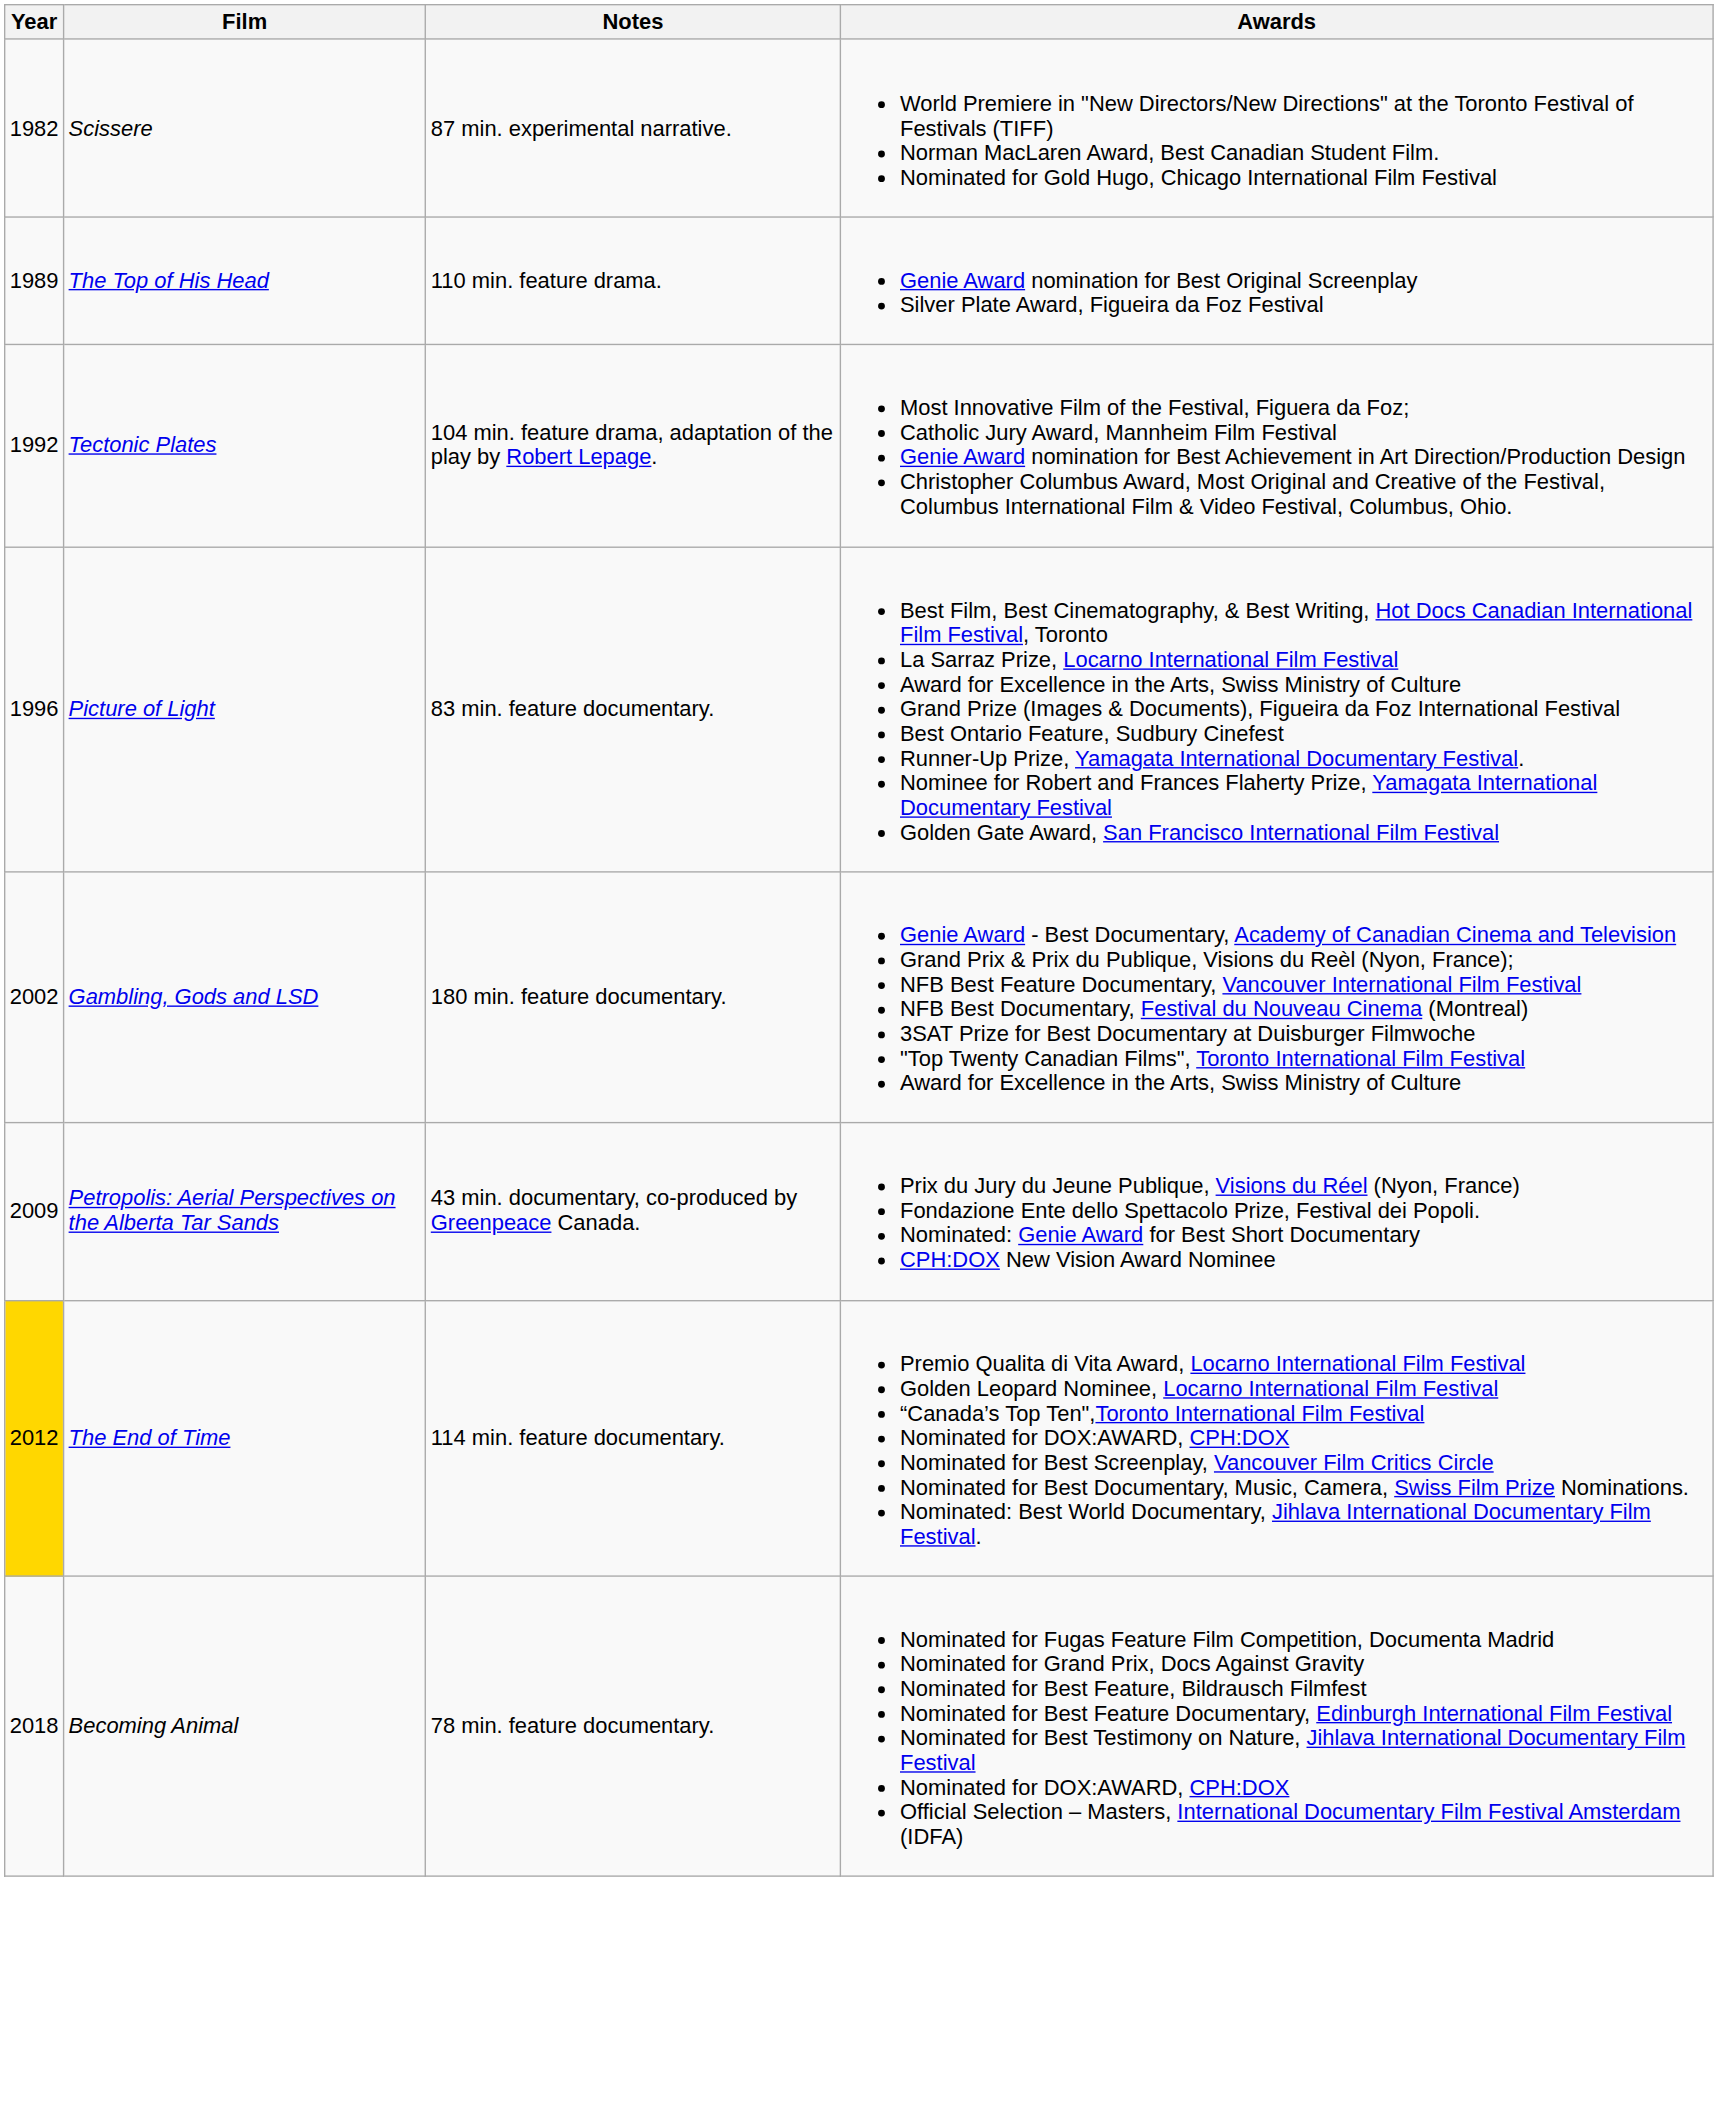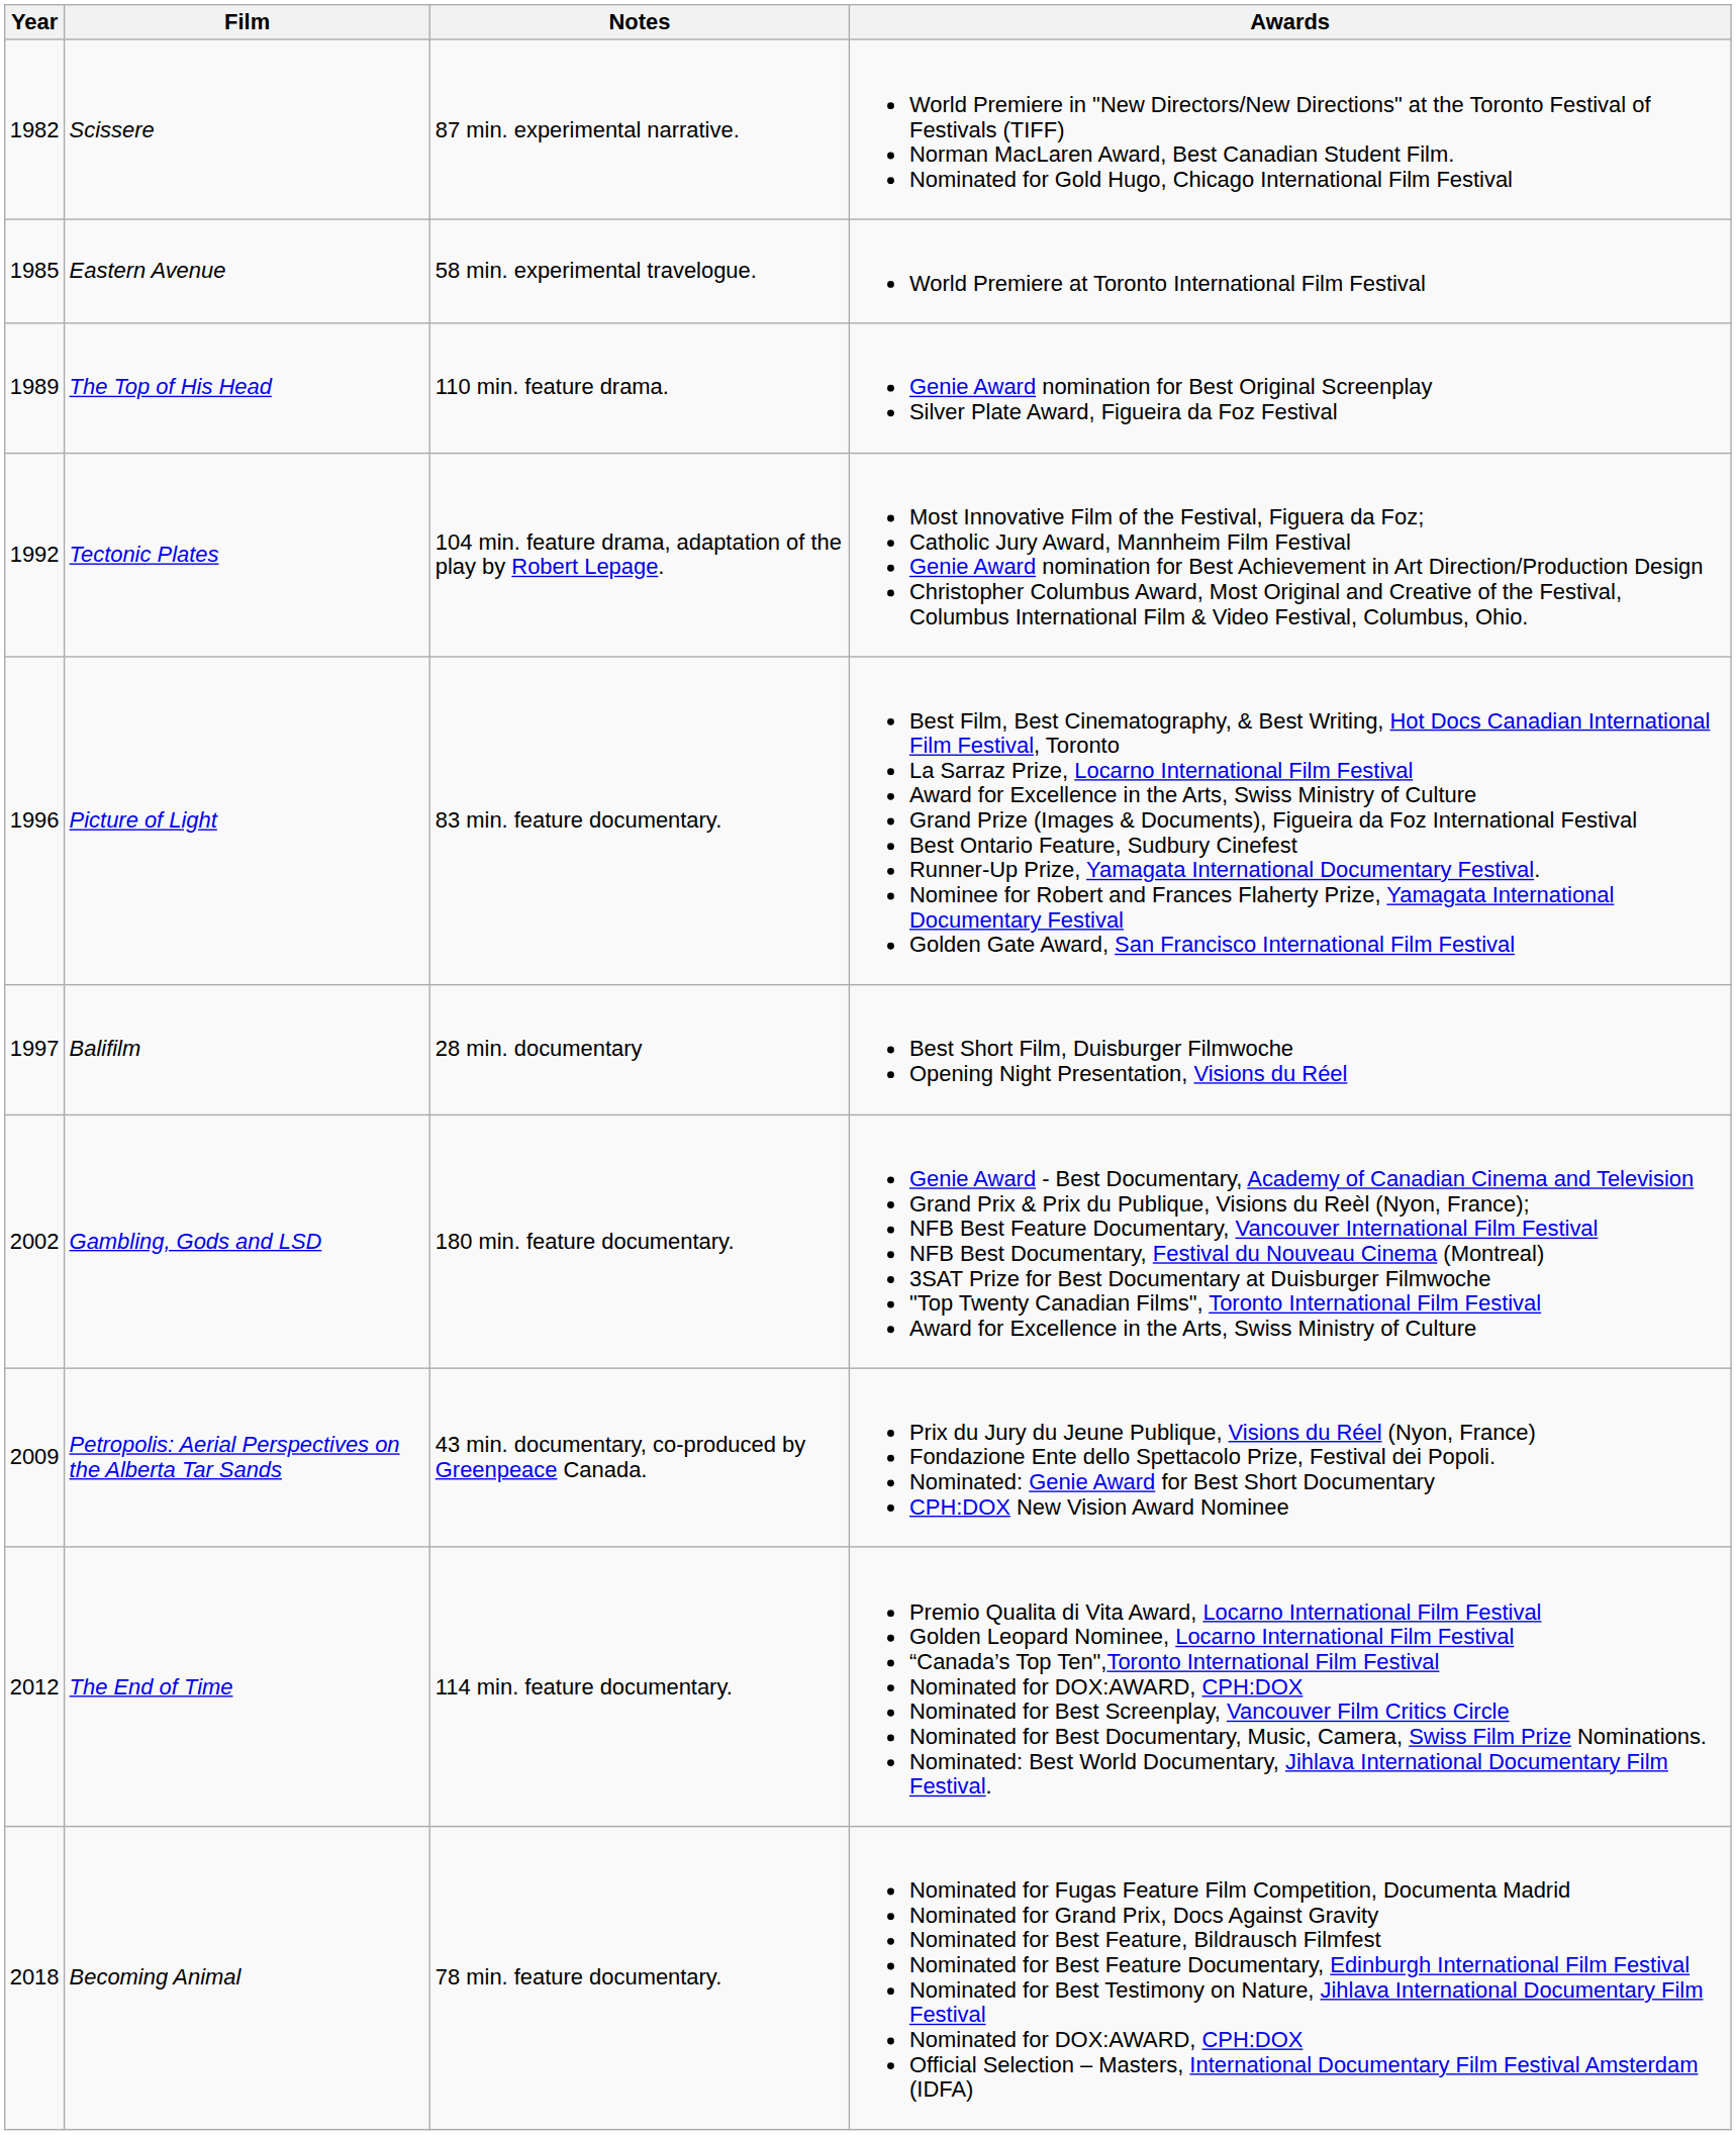+ row: 1985 | Eastern Avenue | 58 min. experimental travelogue. | World Premiere at Toronto International Film Festival
+ row: 1997 | Balifilm | 28 min. documentary | Best Short Film, Duisburger Filmwoche Opening Night Presentation, Visions du Réel
The End of Time | Year: gold background -> no background
